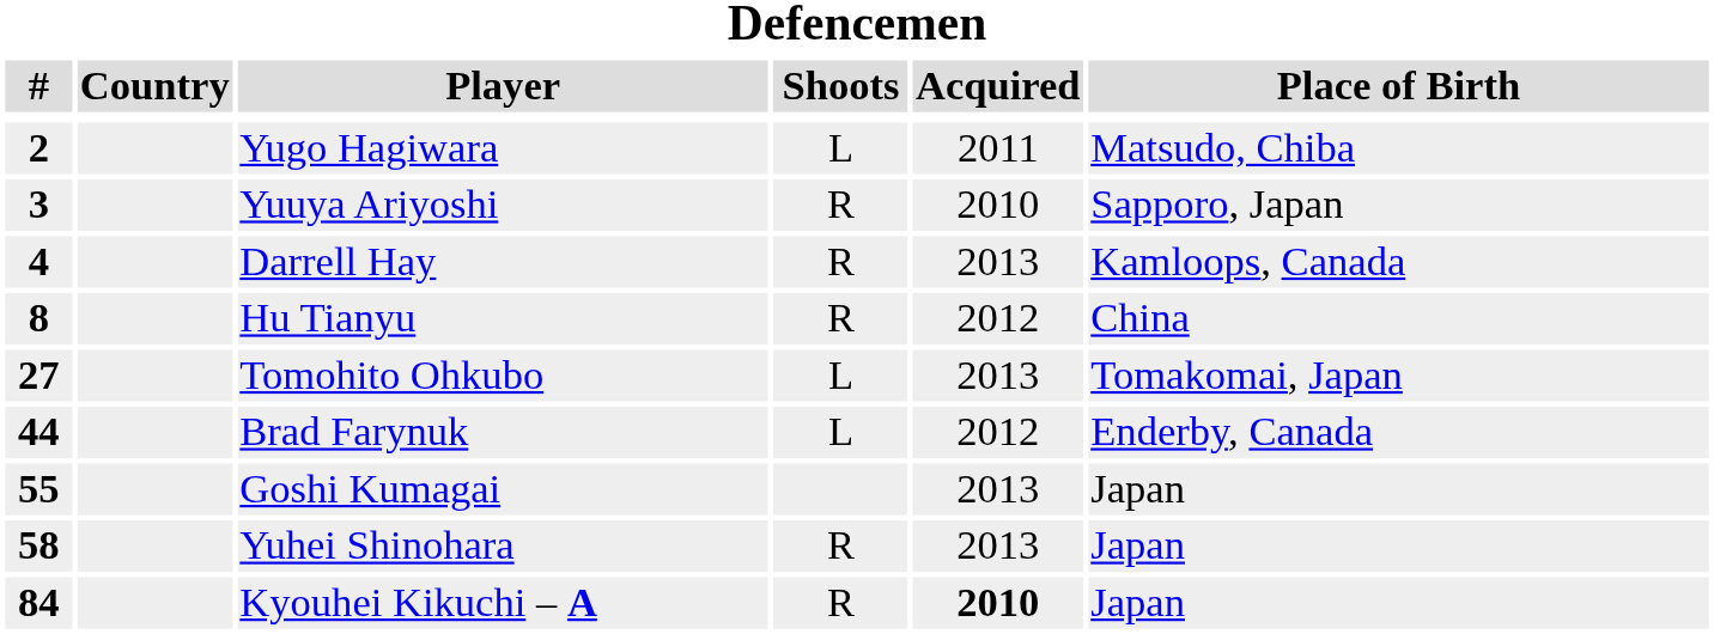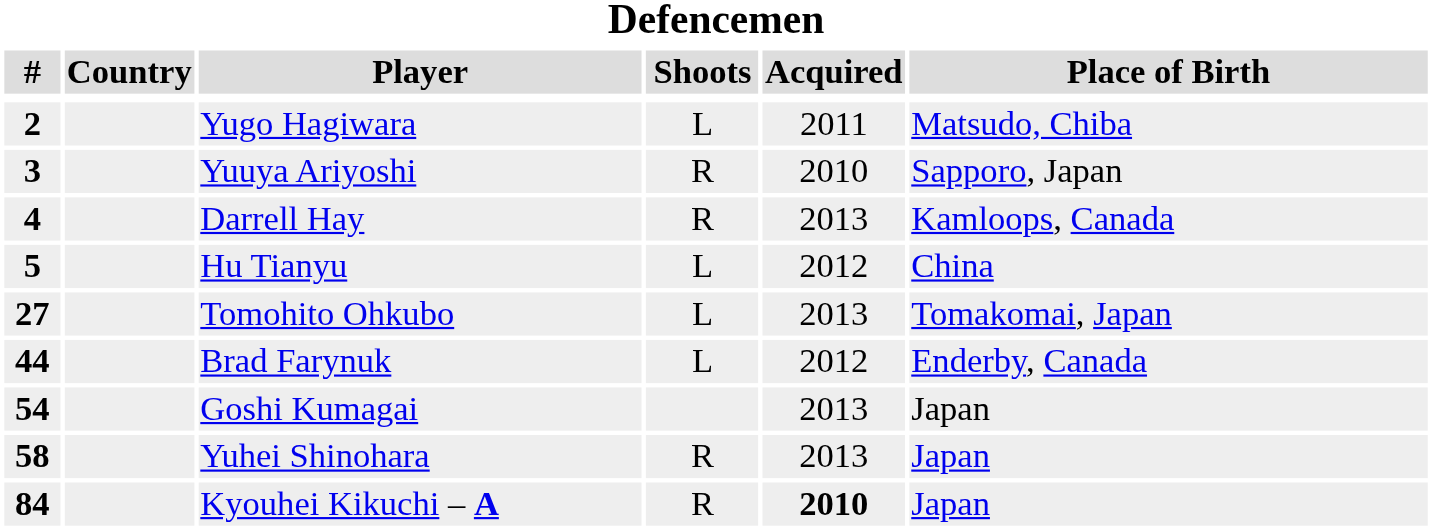Hu Tianyu | #: 8 -> 5
Hu Tianyu | Shoots: R -> L
Goshi Kumagai | #: 55 -> 54
